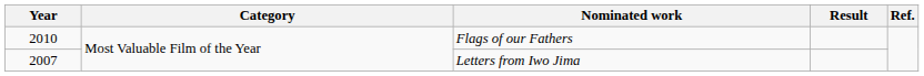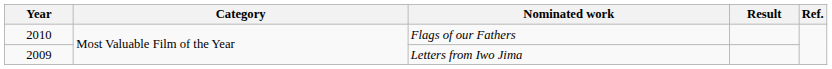Letters from Iwo Jima | Year: 2007 -> 2009
